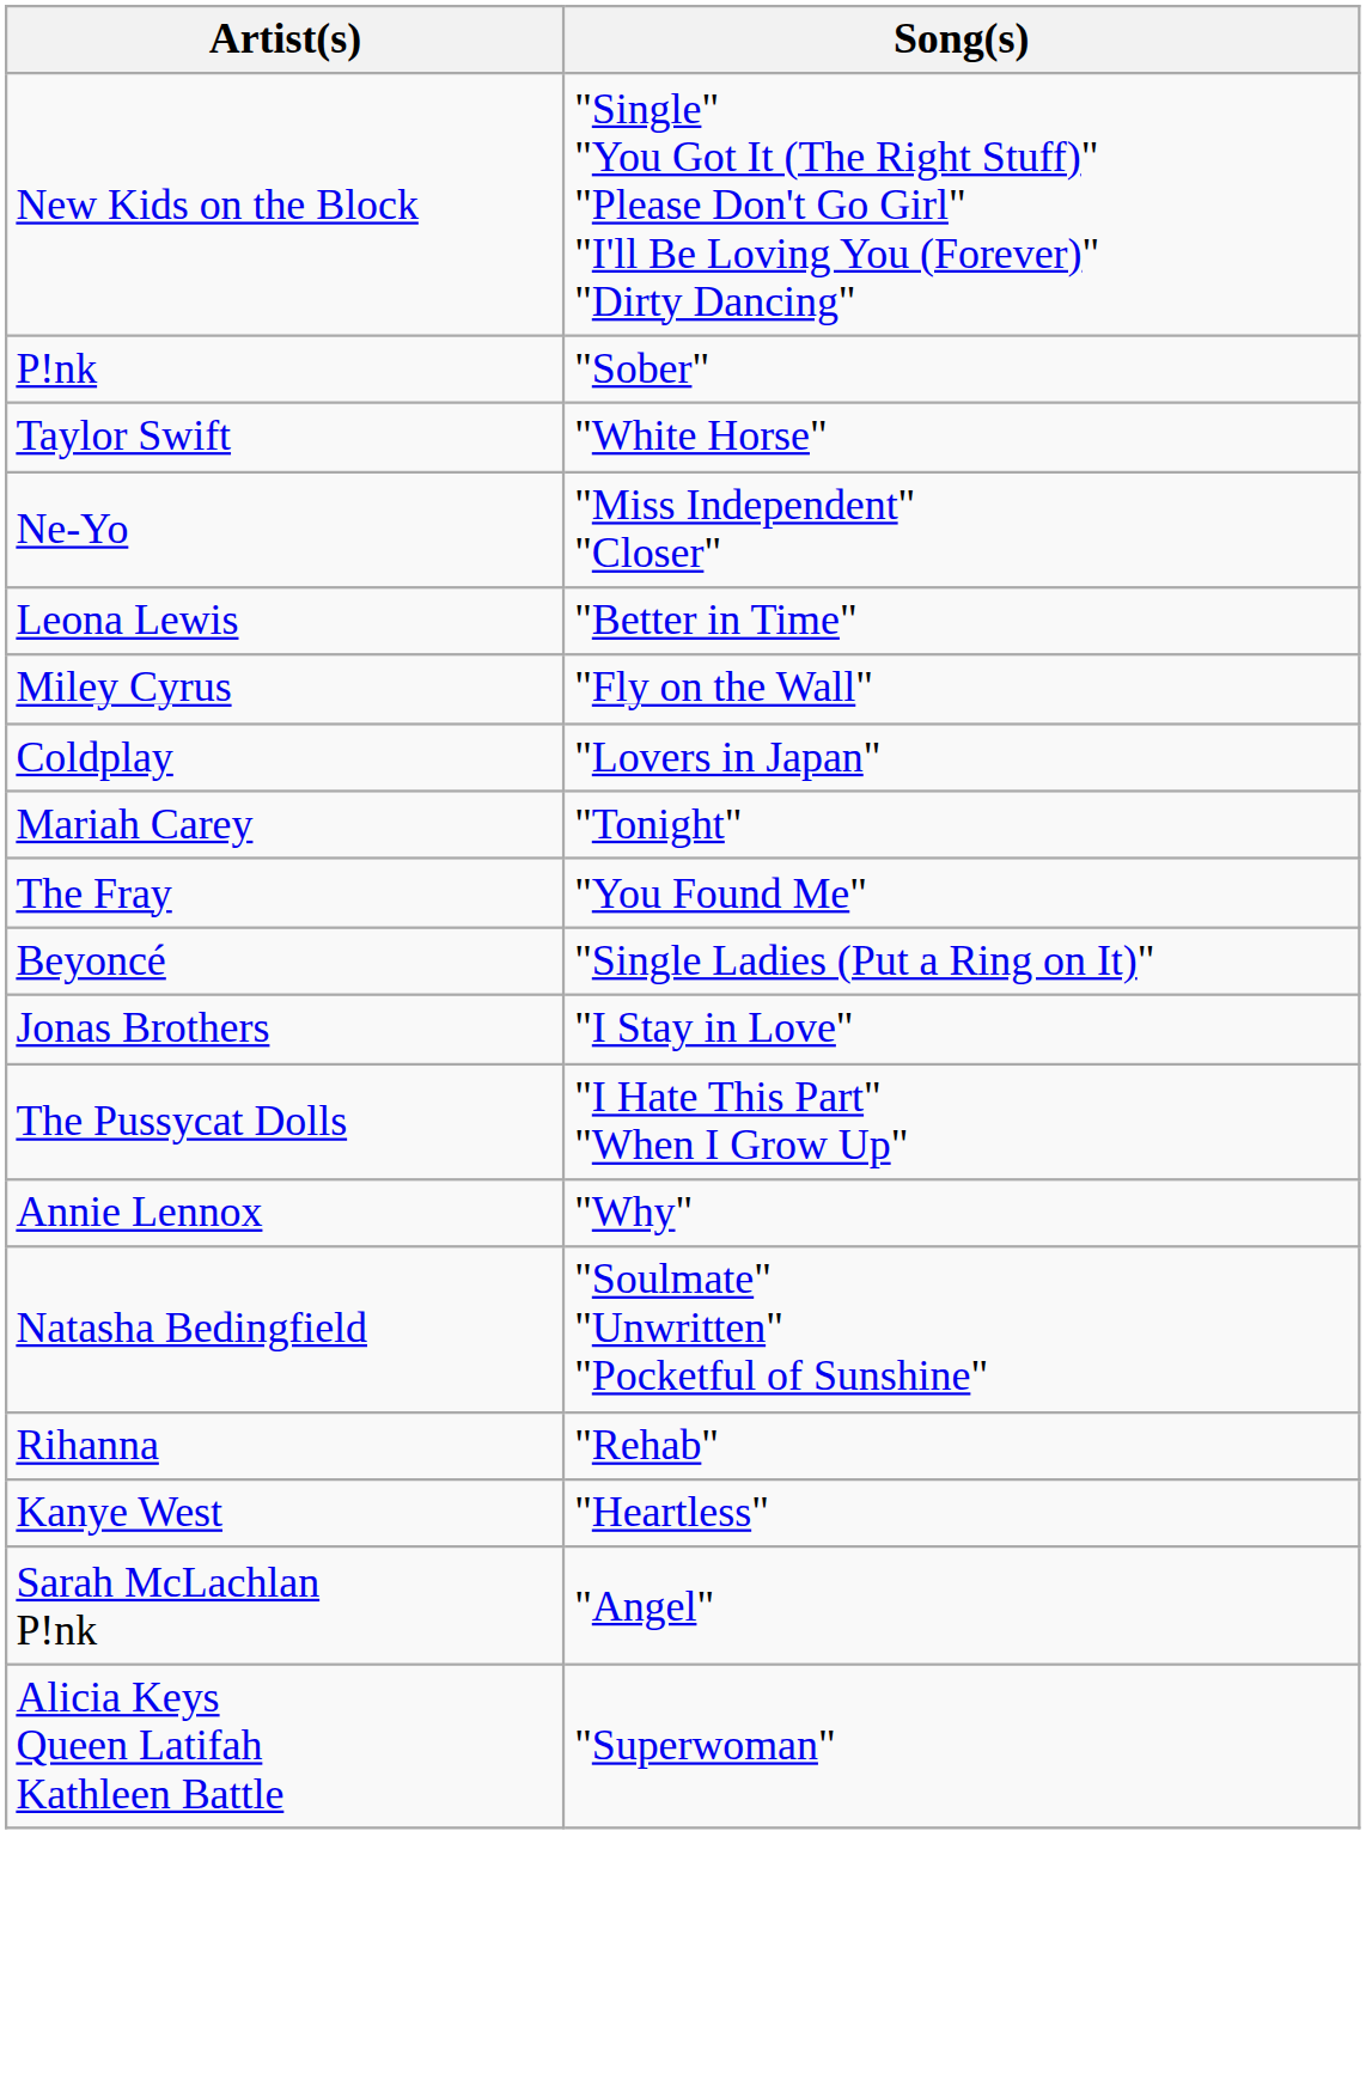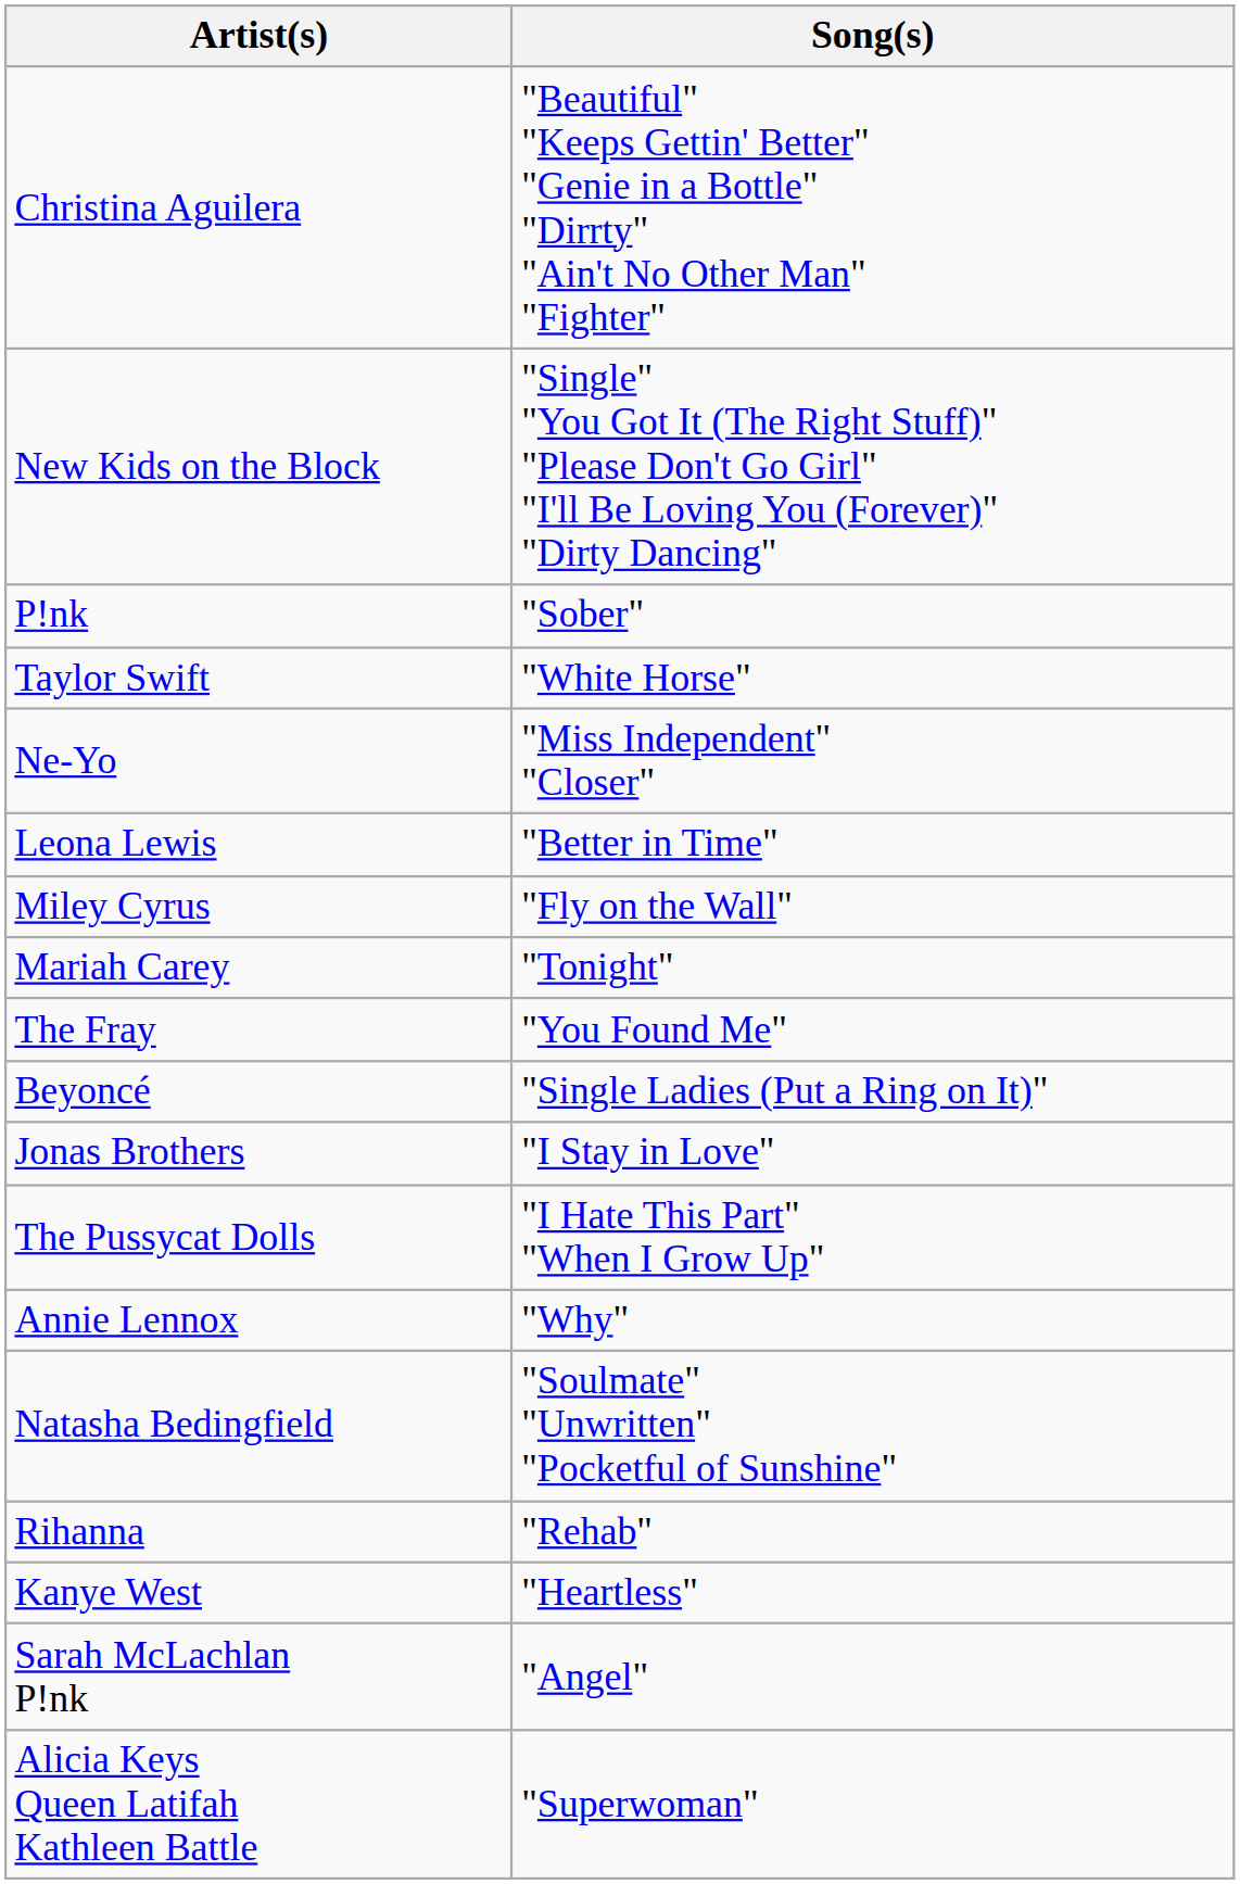+ row: Christina Aguilera | "Beautiful" "Keeps Gettin' Better" "Genie in a Bottle" "Dirrty" "Ain't No Other Man" "Fighter"
- row: Coldplay | "Lovers in Japan"
